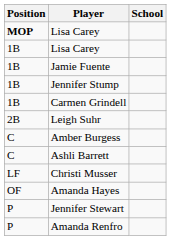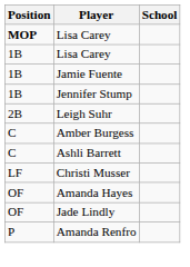- row: 1B | Carmen Grindell
+ row: OF | Jade Lindly
- row: P | Jennifer Stewart
